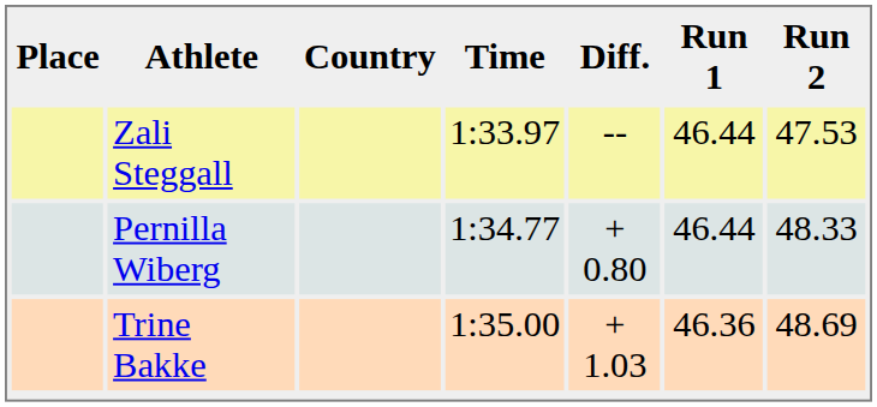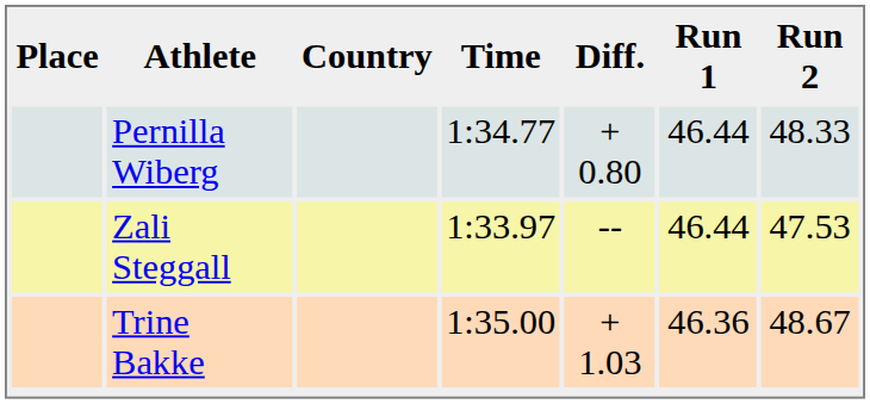rows swapped: Zali Steggall <-> Pernilla Wiberg
Trine Bakke | Run 2: 48.69 -> 48.67
